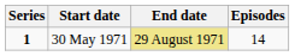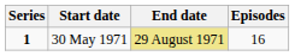30 May 1971 | Episodes: 14 -> 16
